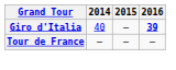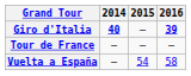Giro d'Italia | 2014: normal -> bold
+ row: Vuelta a España | — | 54 | 58
